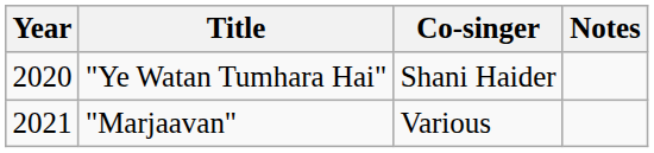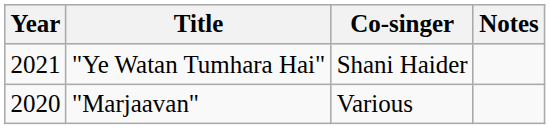"Ye Watan Tumhara Hai" | Year: 2020 -> 2021
"Marjaavan" | Year: 2021 -> 2020
